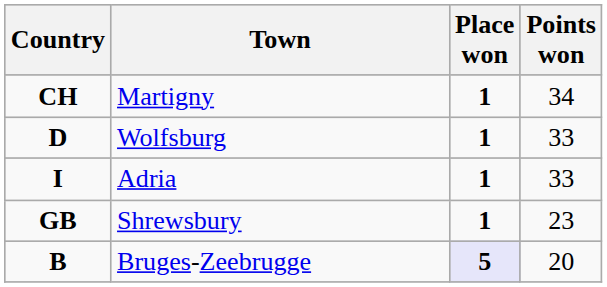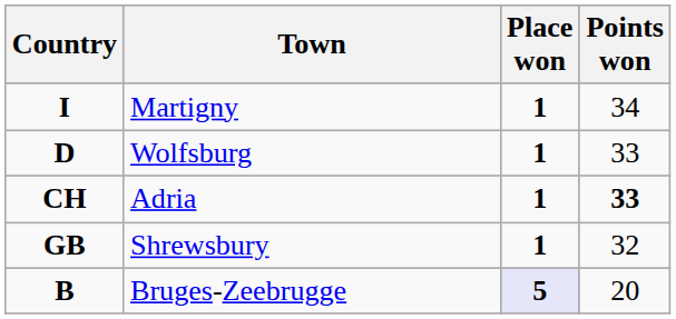Martigny | Country: CH -> I
Adria | Country: I -> CH
Adria | Points won: normal -> bold
Shrewsbury | Points won: 23 -> 32
